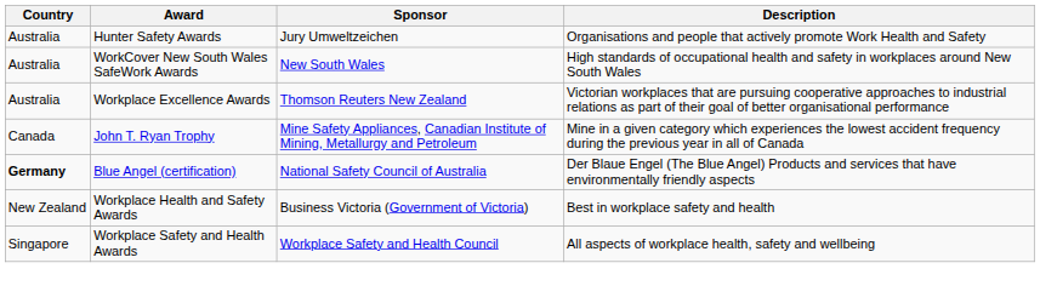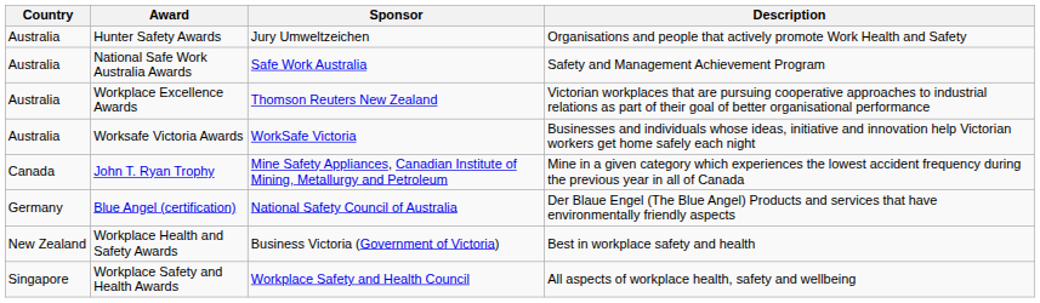+ row: Australia | National Safe Work Australia Awards | Safe Work Australia | Safety and Management Achievement Program
- row: Australia | WorkCover New South Wales SafeWork Awards | New South Wales | High standards of occupational health and safety in workplaces around New South Wales
+ row: Australia | Worksafe Victoria Awards | WorkSafe Victoria | Businesses and individuals whose ideas, initiative and innovation help Victorian workers get home safely each night
Blue Angel (certification) | Country: bold -> normal
